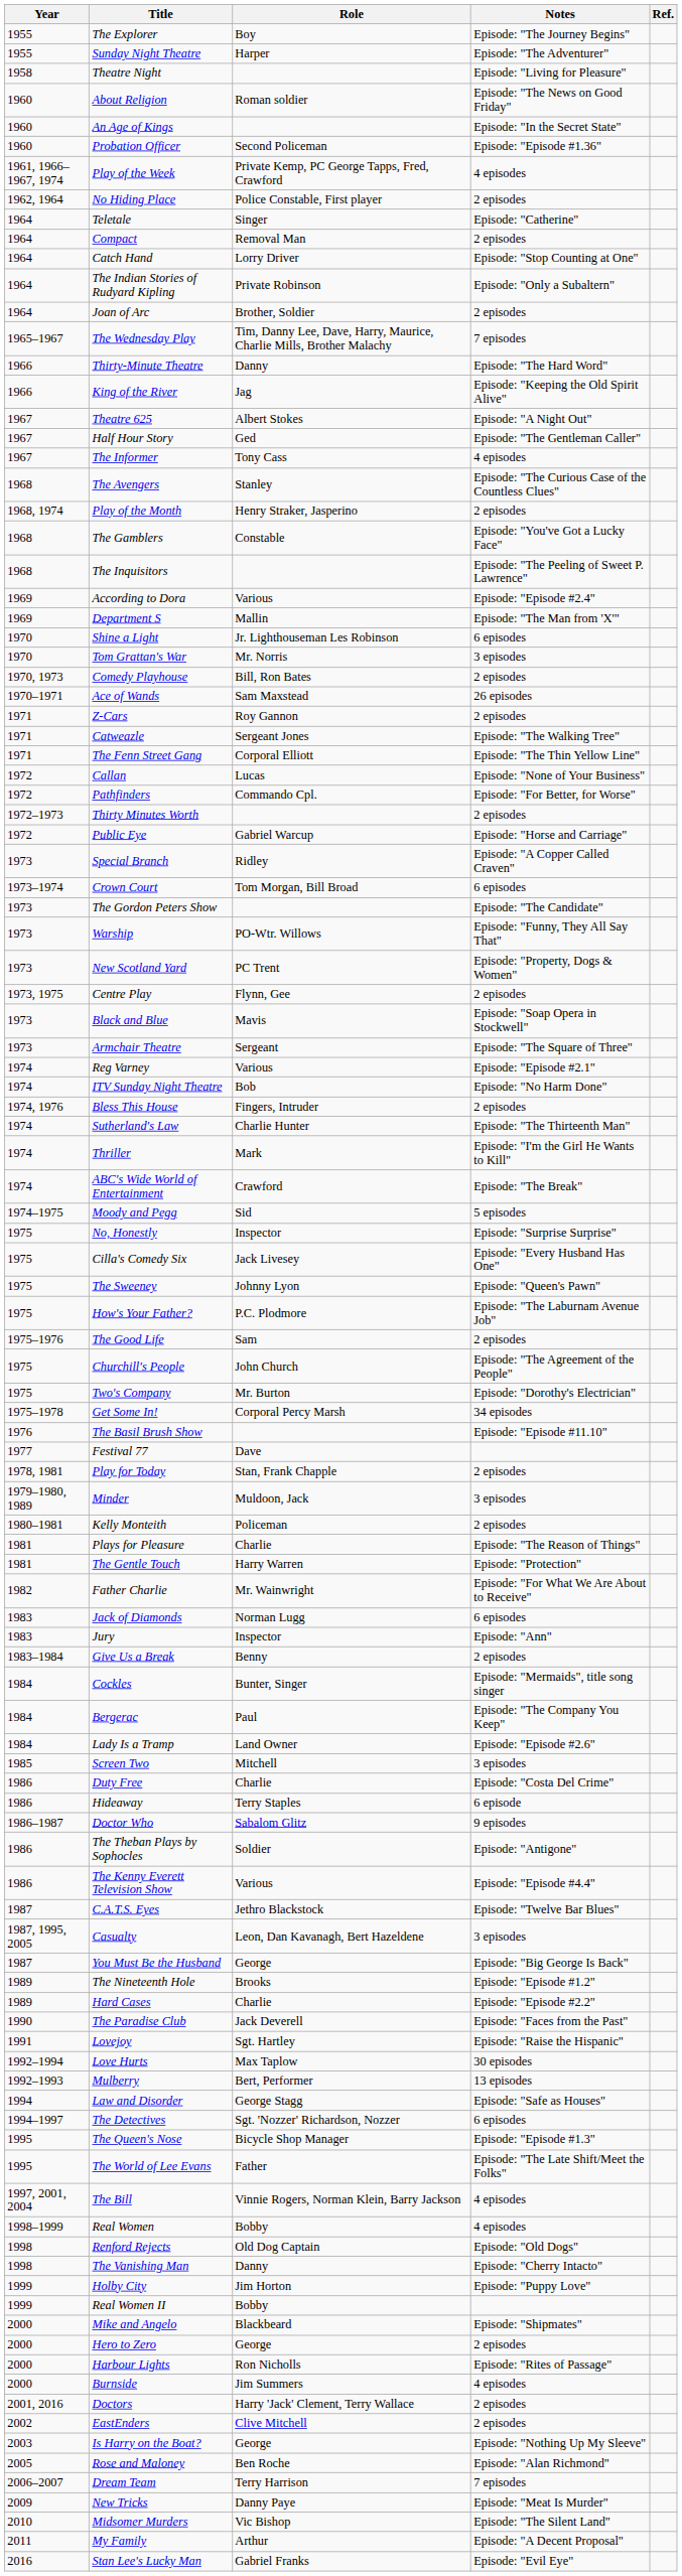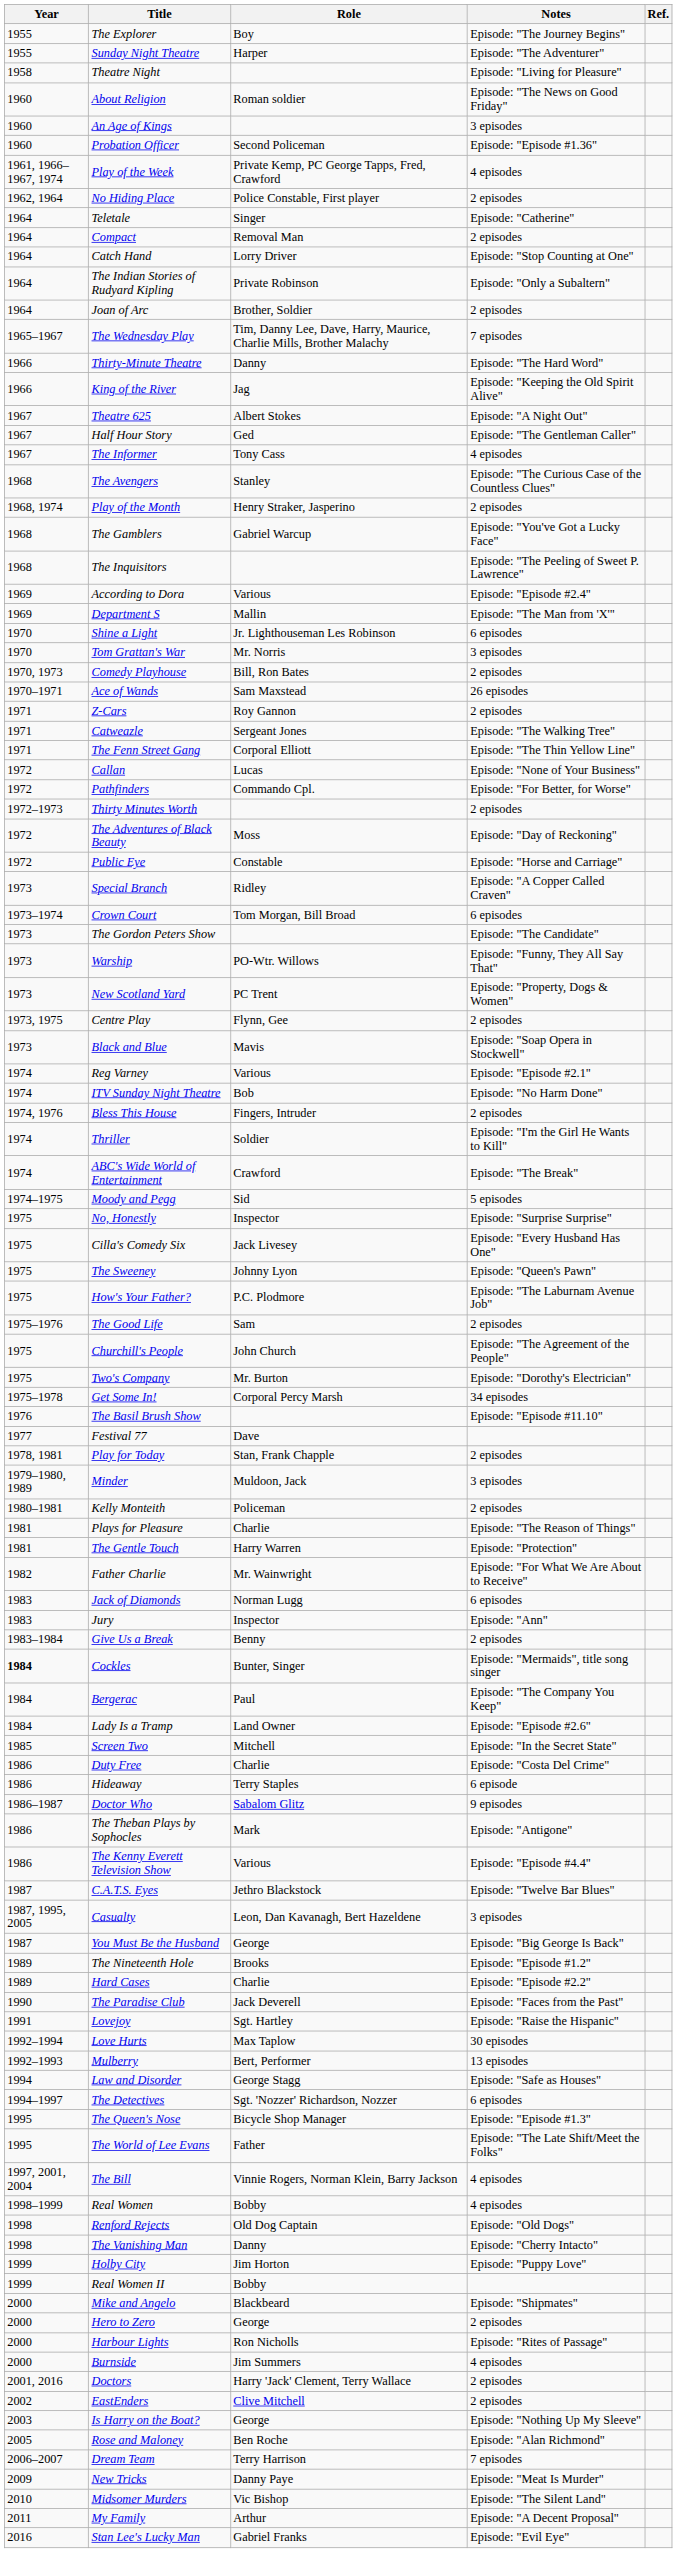An Age of Kings | Notes: Episode: "In the Secret State" -> 3 episodes
The Gamblers | Role: Constable -> Gabriel Warcup
+ row: 1972 | The Adventures of Black Beauty | Moss | Episode: "Day of Reckoning"
Public Eye | Role: Gabriel Warcup -> Constable
- row: 1973 | Armchair Theatre | Sergeant | Episode: "The Square of Three"
- row: 1974 | Sutherland's Law | Charlie Hunter | Episode: "The Thirteenth Man"
Thriller | Role: Mark -> Soldier
Cockles | Year: normal -> bold
Screen Two | Notes: 3 episodes -> Episode: "In the Secret State"
The Theban Plays by Sophocles | Role: Soldier -> Mark
